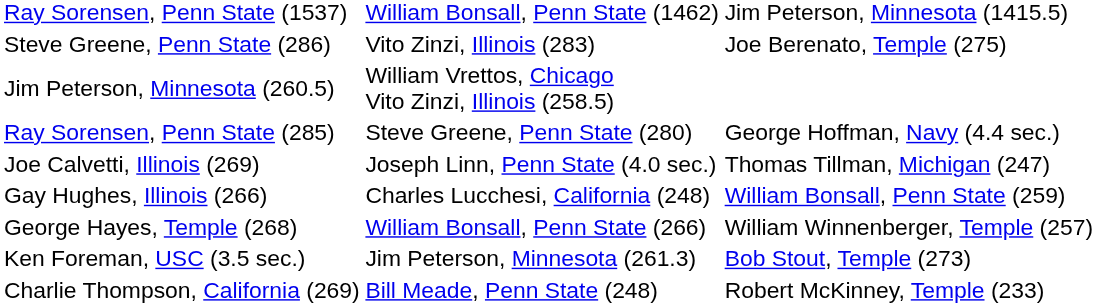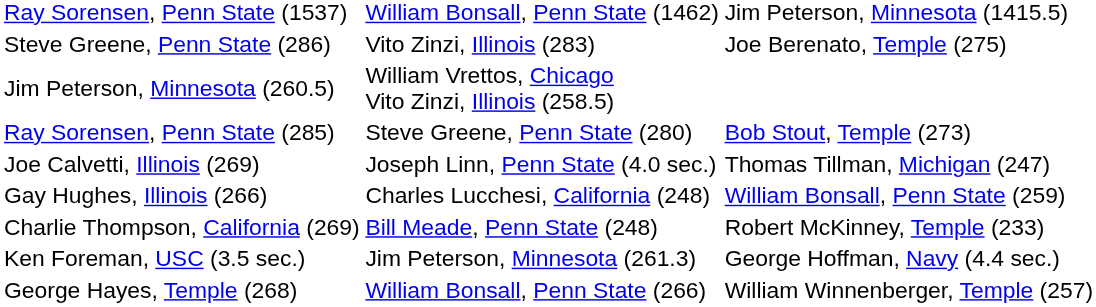Ray Sorensen, Penn State (285) | column 4: George Hoffman, Navy (4.4 sec.) -> Bob Stout, Temple (273)
rows swapped: Charlie Thompson, California (269) <-> George Hayes, Temple (268)
Ken Foreman, USC (3.5 sec.) | column 4: Bob Stout, Temple (273) -> George Hoffman, Navy (4.4 sec.)
